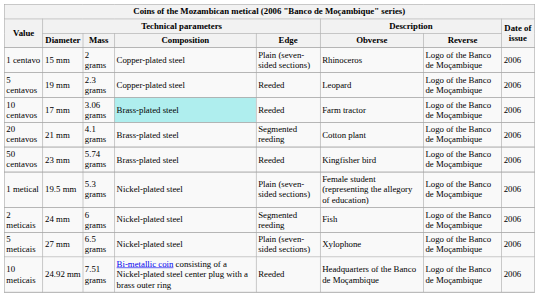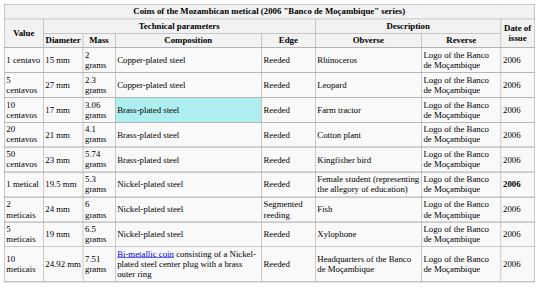1 centavo | Technical parameters / Edge: Plain (seven-sided sections) -> Reeded
5 centavos | Technical parameters / Diameter: 19 mm -> 27 mm
20 centavos | Technical parameters / Edge: Segmented reeding -> Reeded
1 metical | Technical parameters / Edge: Plain (seven-sided sections) -> Reeded
1 metical | Date of issue: normal -> bold
5 meticais | Technical parameters / Diameter: 27 mm -> 19 mm
5 meticais | Technical parameters / Edge: Plain (seven-sided sections) -> Reeded
